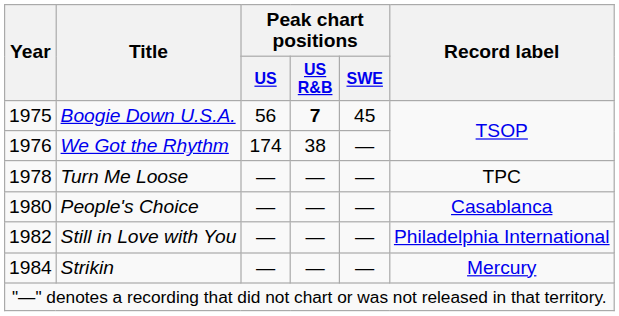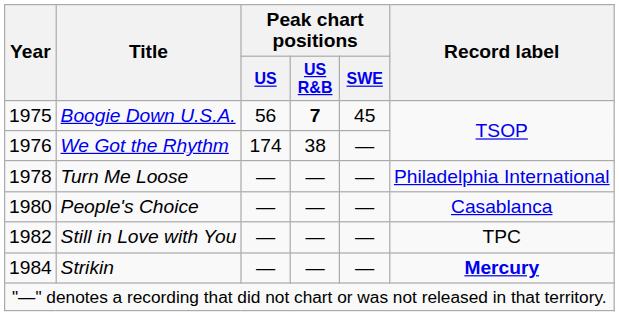Turn Me Loose | Record label: TPC -> Philadelphia International
Still in Love with You | Record label: Philadelphia International -> TPC
Strikin | Record label: normal -> bold
